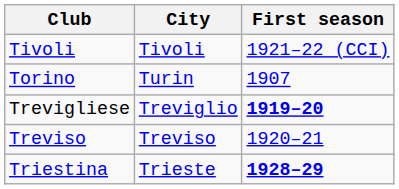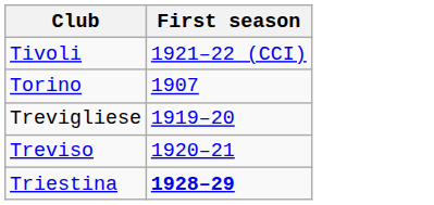- column: City | Tivoli | Turin | Treviglio | Treviso | Trieste
Trevigliese | First season: bold -> normal
